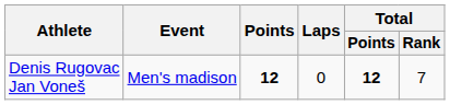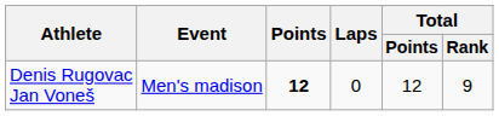Denis Rugovac Jan Voneš | Total / Points: bold -> normal
Denis Rugovac Jan Voneš | Total / Rank: 7 -> 9
